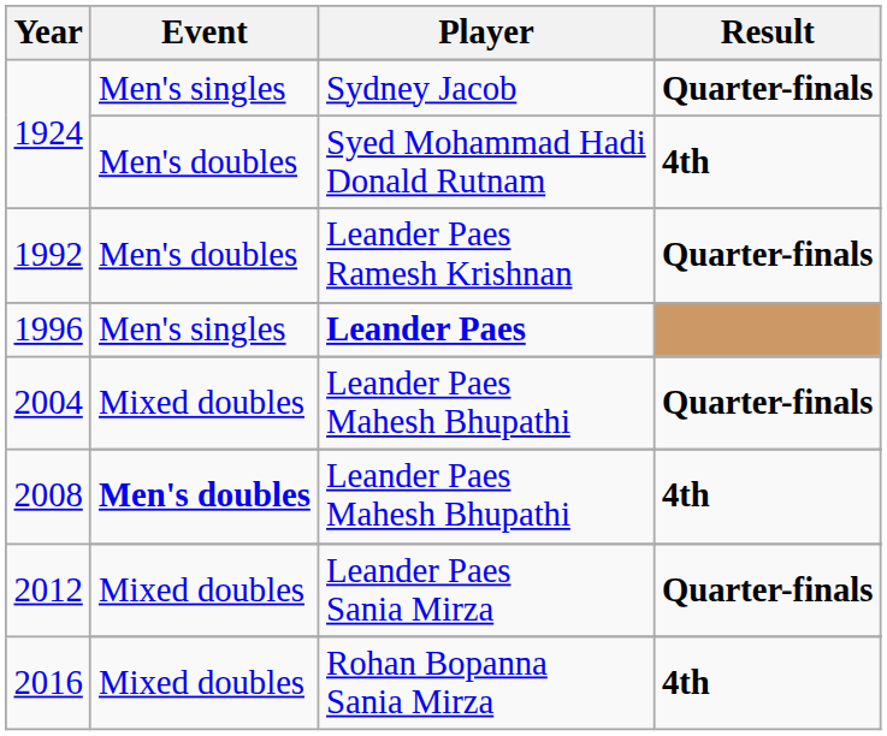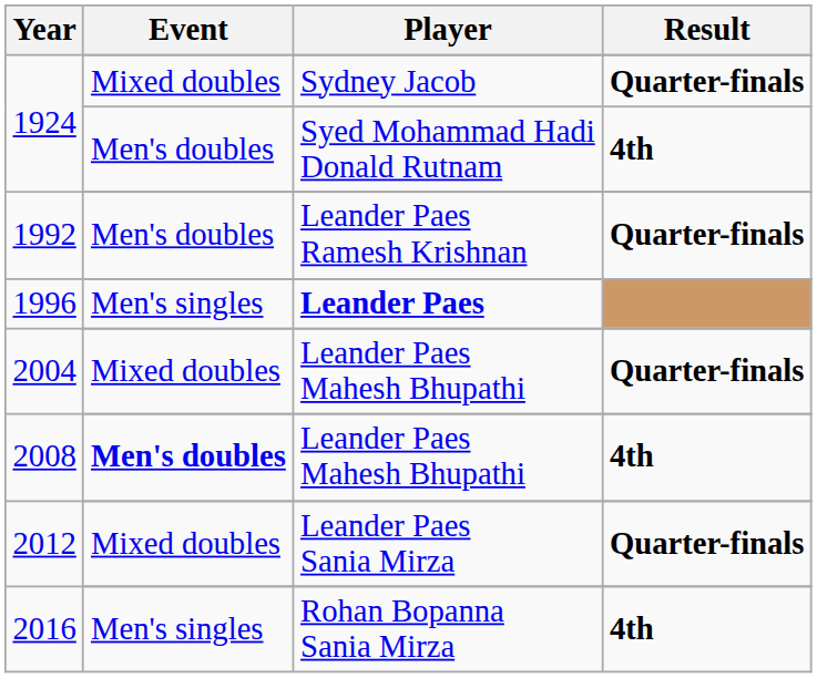Sydney Jacob | Event: Men's singles -> Mixed doubles
Rohan Bopanna Sania Mirza | Event: Mixed doubles -> Men's singles
